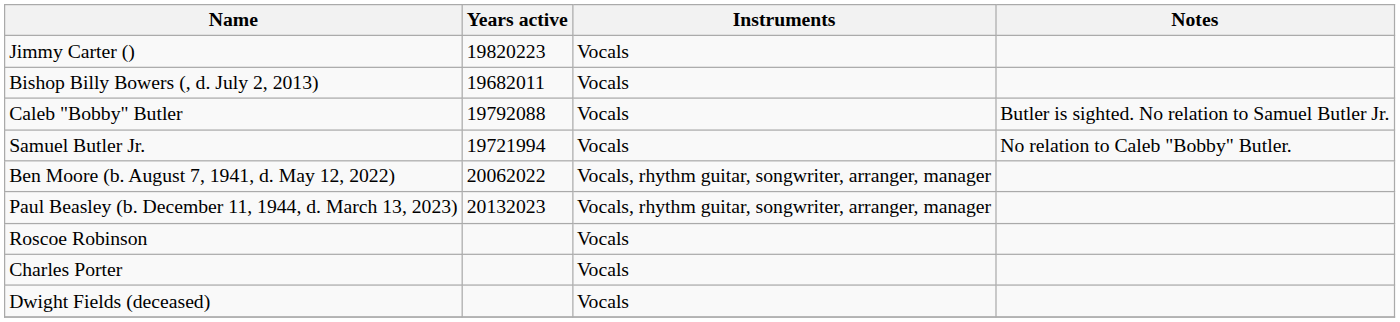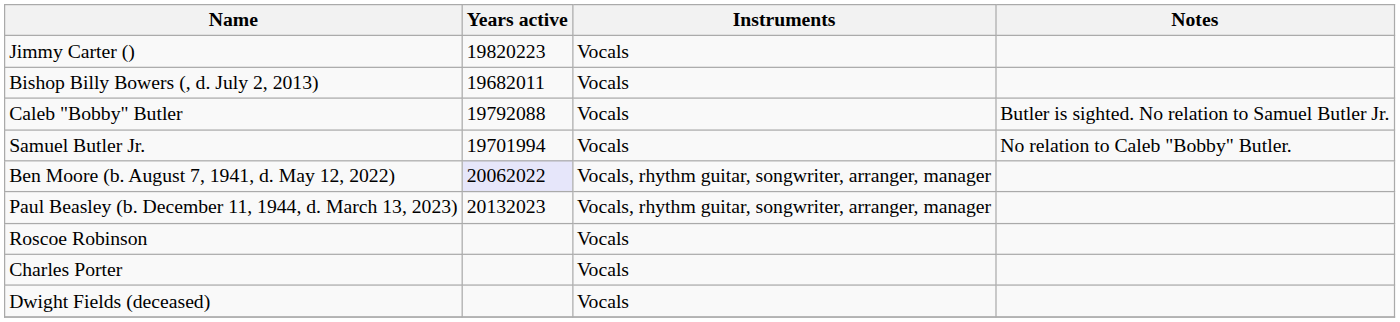Samuel Butler Jr. | Years active: 19721994 -> 19701994
Ben Moore (b. August 7, 1941, d. May 12, 2022) | Years active: no background -> lavender background
